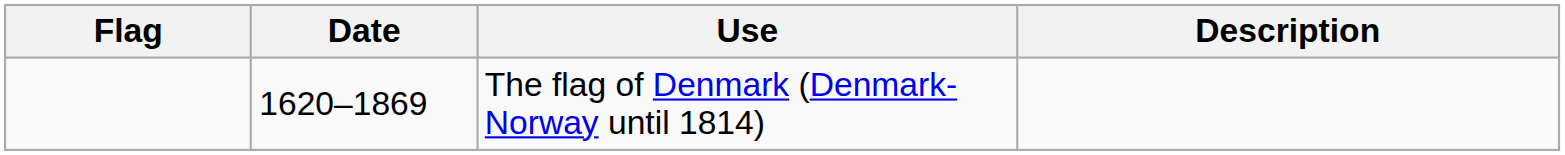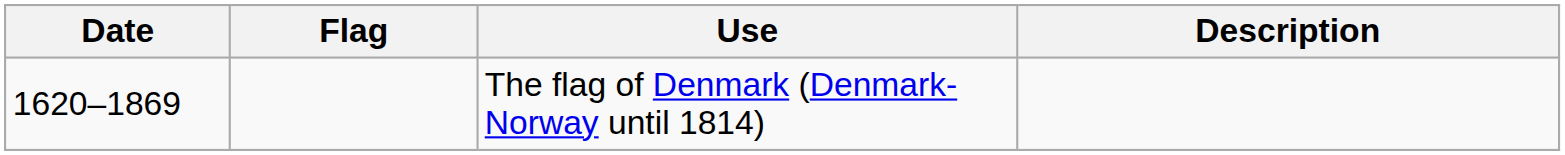columns swapped: Flag <-> Date
